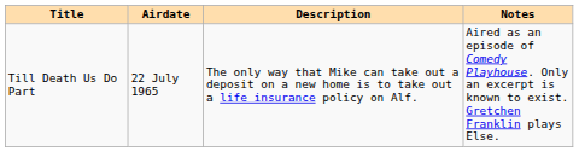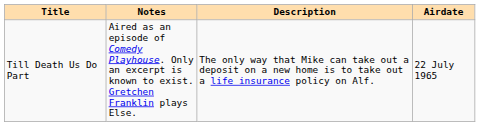columns swapped: Airdate <-> Notes
